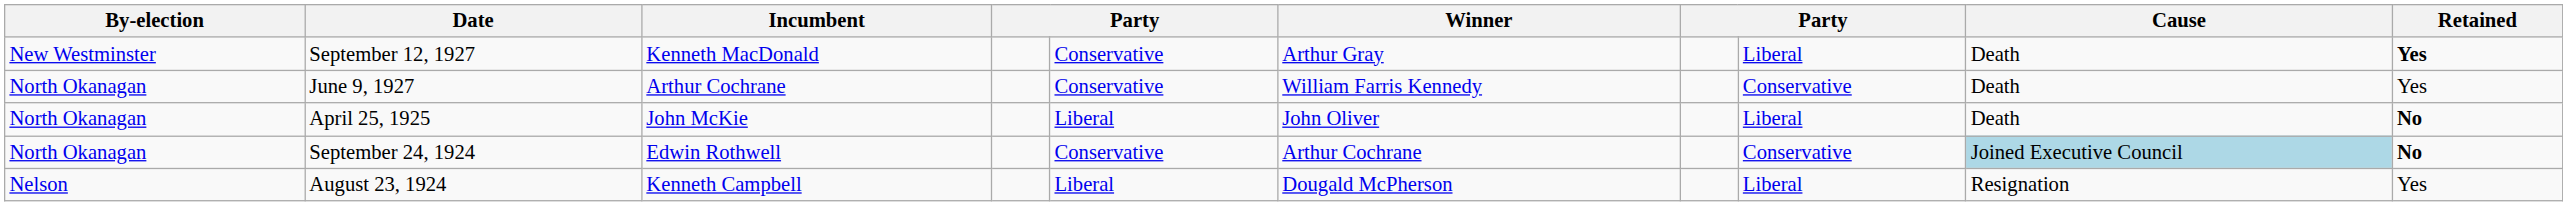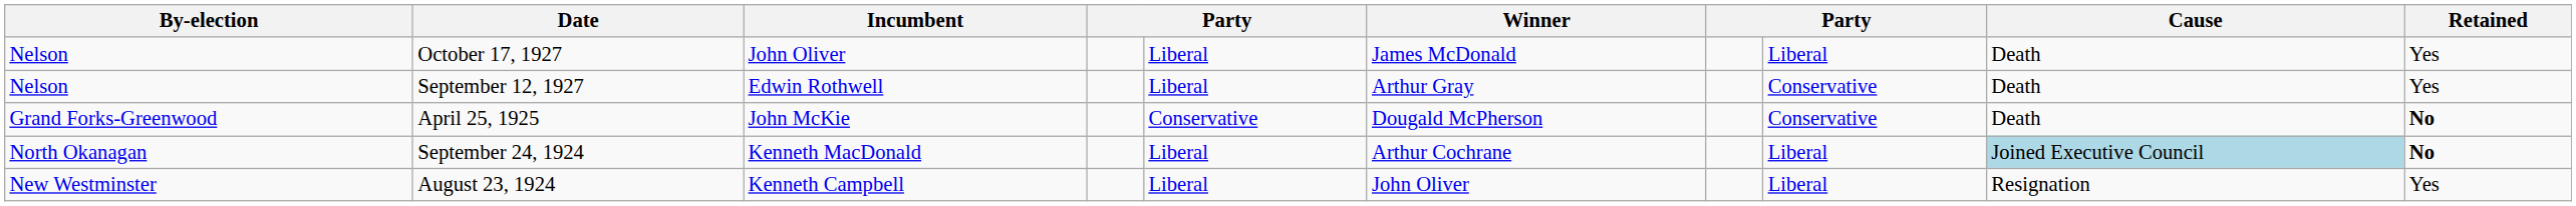+ row: Nelson | October 17, 1927 | John Oliver | Liberal | James McDonald | Liberal | Death | Yes
September 12, 1927 | By-election: New Westminster -> Nelson
September 12, 1927 | Incumbent: Kenneth MacDonald -> Edwin Rothwell
September 12, 1927 | column 5: Conservative -> Liberal
September 12, 1927 | column 8: Liberal -> Conservative
September 12, 1927 | Retained: bold -> normal
- row: North Okanagan | June 9, 1927 | Arthur Cochrane | Conservative | William Farris Kennedy | Conservative | Death | Yes
April 25, 1925 | By-election: North Okanagan -> Grand Forks-Greenwood
April 25, 1925 | column 5: Liberal -> Conservative
April 25, 1925 | Winner: John Oliver -> Dougald McPherson
April 25, 1925 | column 8: Liberal -> Conservative
September 24, 1924 | Incumbent: Edwin Rothwell -> Kenneth MacDonald
September 24, 1924 | column 5: Conservative -> Liberal
September 24, 1924 | column 8: Conservative -> Liberal
August 23, 1924 | By-election: Nelson -> New Westminster
August 23, 1924 | Winner: Dougald McPherson -> John Oliver
